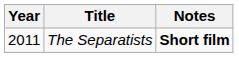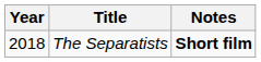The Separatists | Year: 2011 -> 2018
